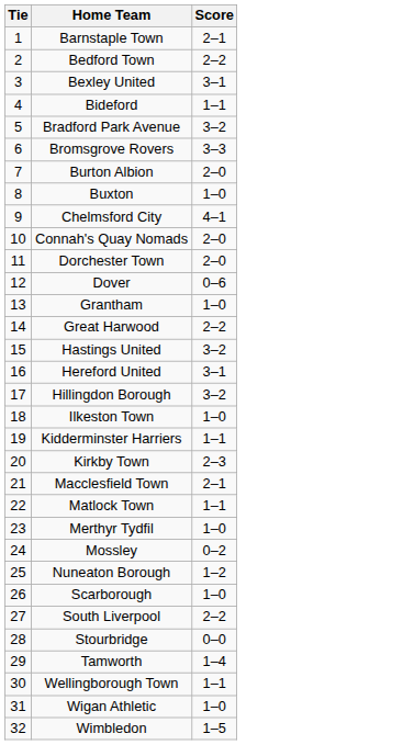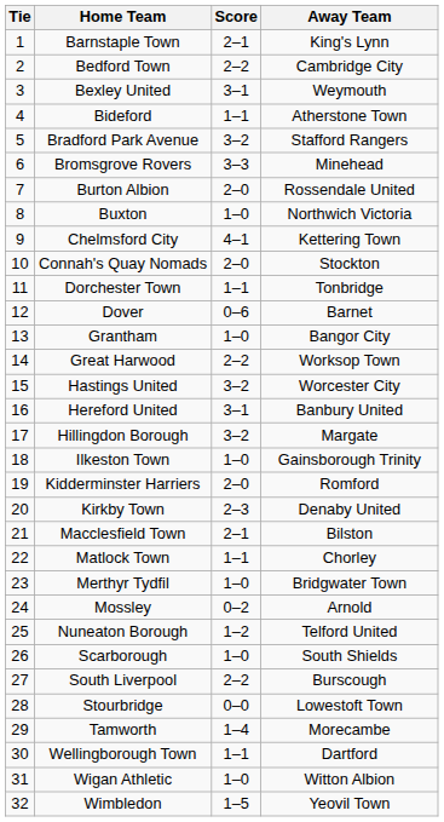+ column: Away Team | King's Lynn | Cambridge City | Weymouth | Atherstone Town | Stafford Rangers | Minehead | Rossendale United | Northwich Victoria | Kettering Town | Stockton | Tonbridge | Barnet | Bangor City | Worksop Town | Worcester City | Banbury United | Margate | Gainsborough Trinity | Romford | Denaby United | Bilston | Chorley | Bridgwater Town | Arnold | Telford United | South Shields | Burscough | Lowestoft Town | Morecambe | Dartford | Witton Albion | Yeovil Town
Dorchester Town | Score: 2–0 -> 1–1
Kidderminster Harriers | Score: 1–1 -> 2–0
